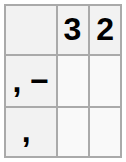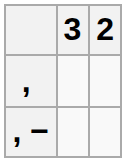rows swapped: , − <-> ,
